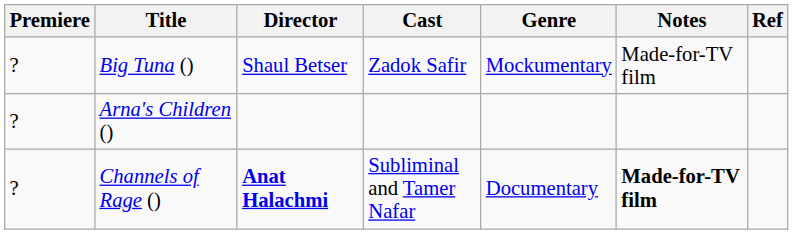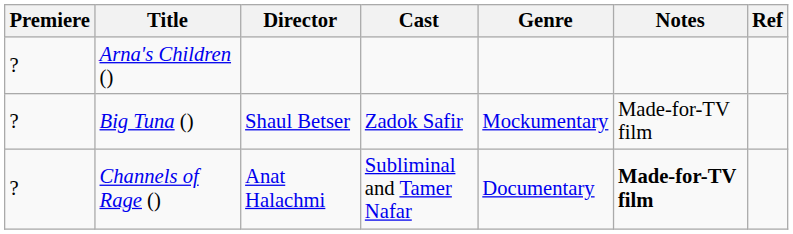rows swapped: Arna's Children () <-> Big Tuna ()
Channels of Rage () | Director: bold -> normal
